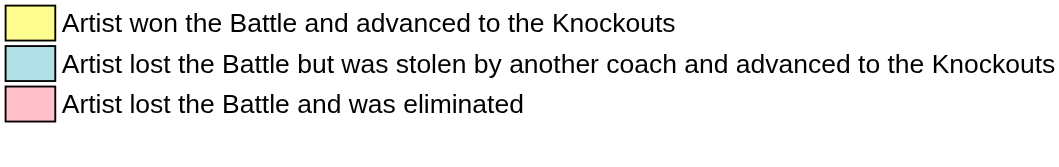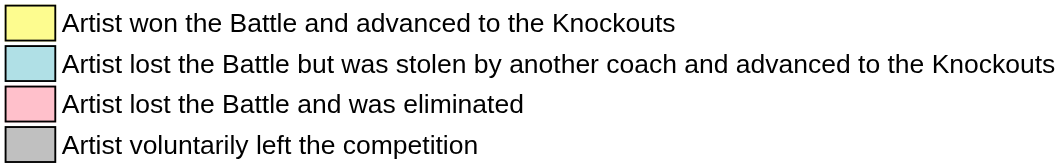+ row: Artist voluntarily left the competition
